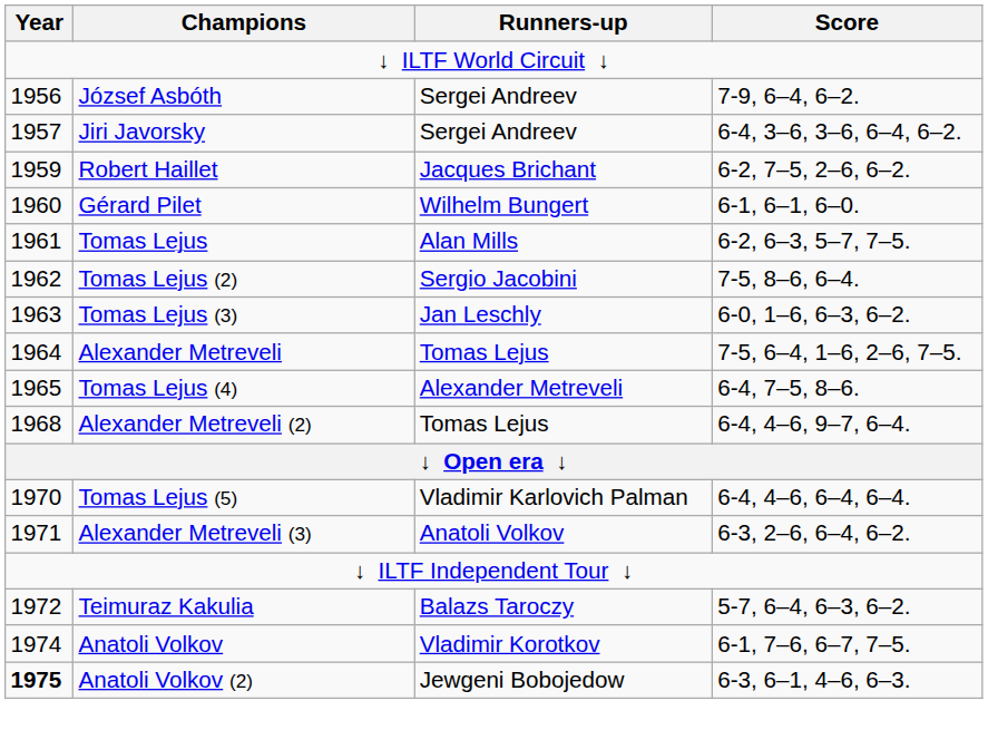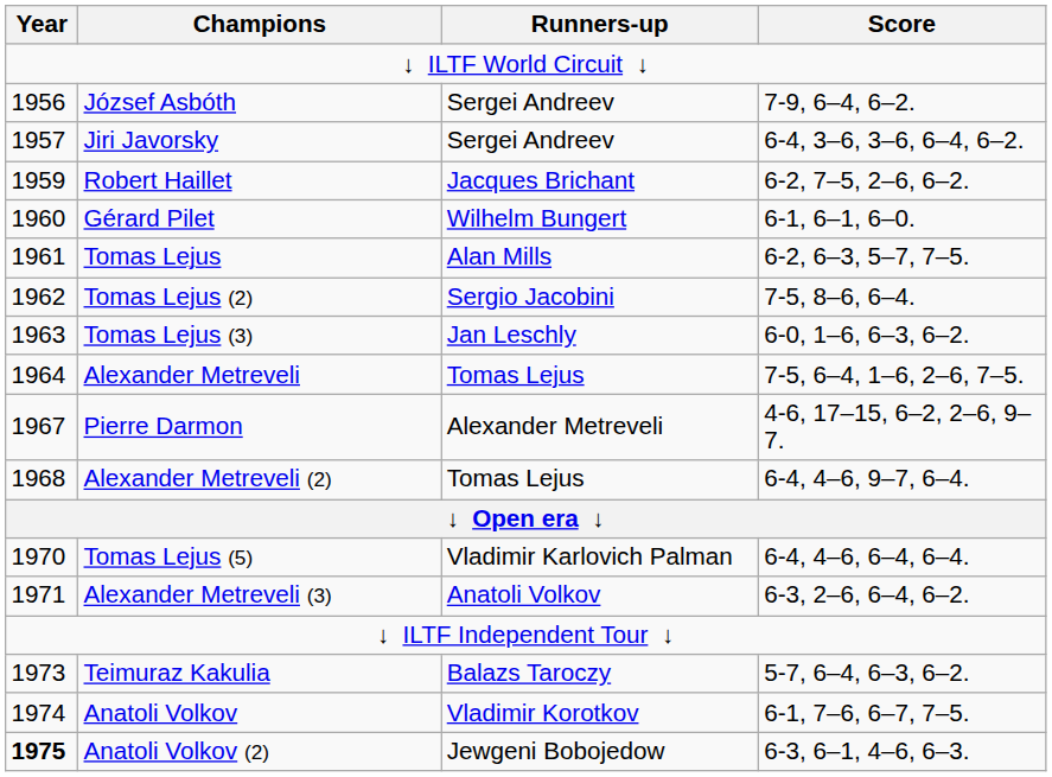- row: 1965 | Tomas Lejus (4) | Alexander Metreveli | 6-4, 7–5, 8–6.
+ row: 1967 | Pierre Darmon | Alexander Metreveli | 4-6, 17–15, 6–2, 2–6, 9–7.
Teimuraz Kakulia | Year: 1972 -> 1973
